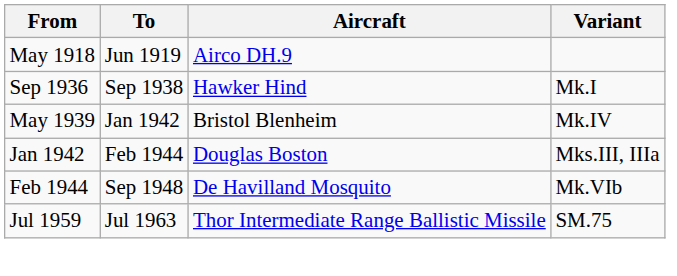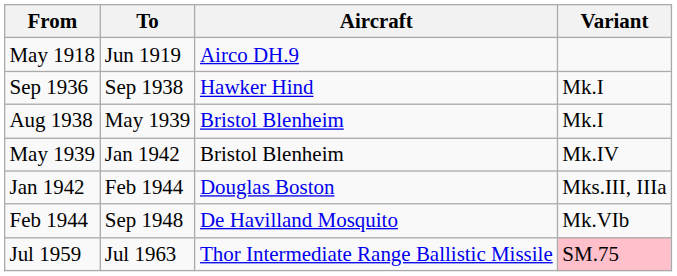+ row: Aug 1938 | May 1939 | Bristol Blenheim | Mk.I
Jul 1959 | Variant: no background -> pink background
